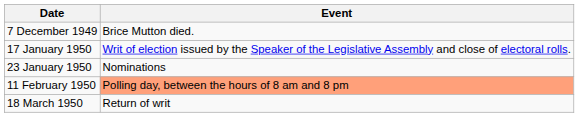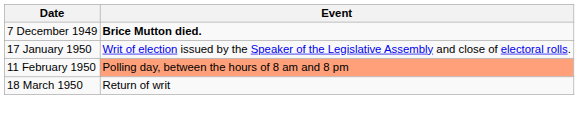7 December 1949 | Event: normal -> bold
- row: 23 January 1950 | Nominations
